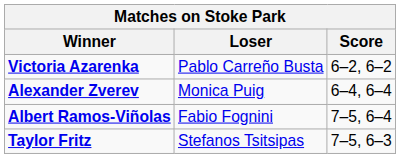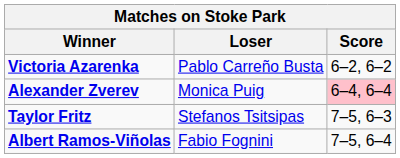Alexander Zverev | Score: no background -> pink background
rows swapped: Albert Ramos-Viñolas <-> Taylor Fritz
